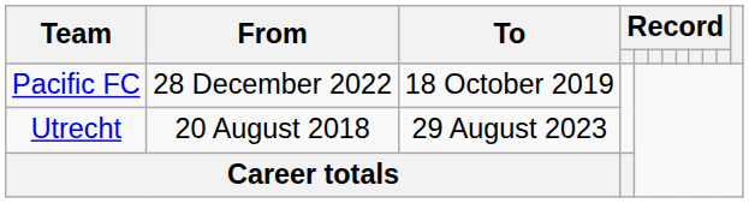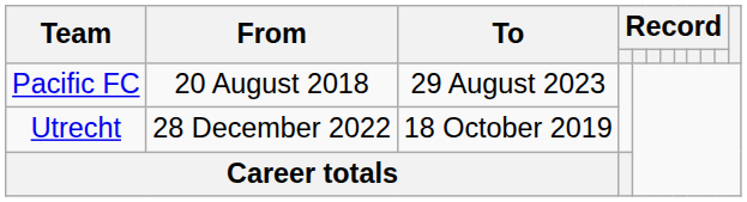Pacific FC | From: 28 December 2022 -> 20 August 2018
Pacific FC | To: 18 October 2019 -> 29 August 2023
Utrecht | From: 20 August 2018 -> 28 December 2022
Utrecht | To: 29 August 2023 -> 18 October 2019
